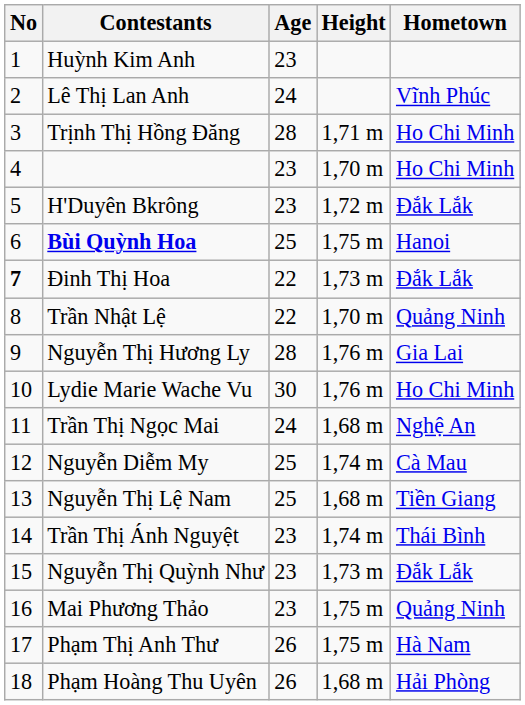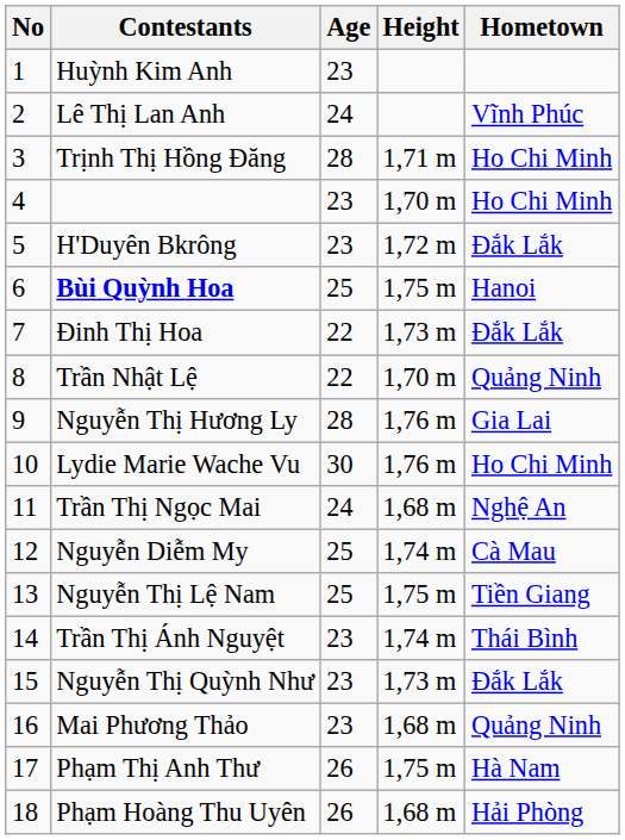Đinh Thị Hoa | No: bold -> normal
Nguyễn Thị Lệ Nam | Height: 1,68 m -> 1,75 m
Mai Phương Thảo | Height: 1,75 m -> 1,68 m
